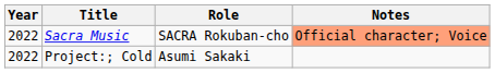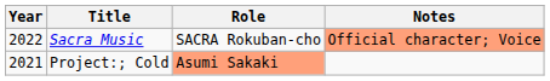Project:; Cold | Year: 2022 -> 2021
Project:; Cold | Role: no background -> lightsalmon background
